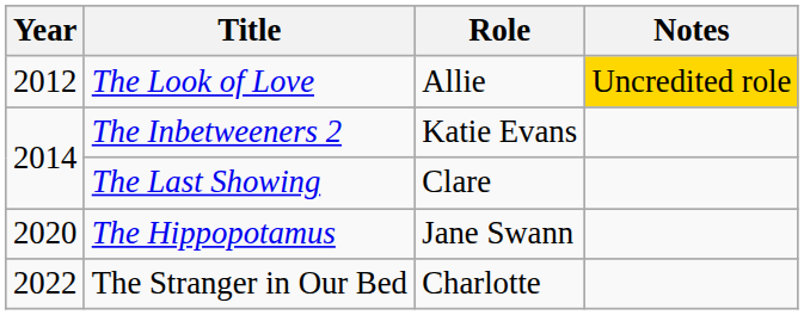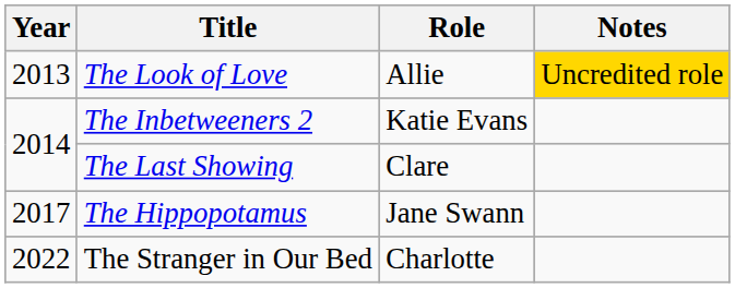The Look of Love | Year: 2012 -> 2013
The Hippopotamus | Year: 2020 -> 2017
